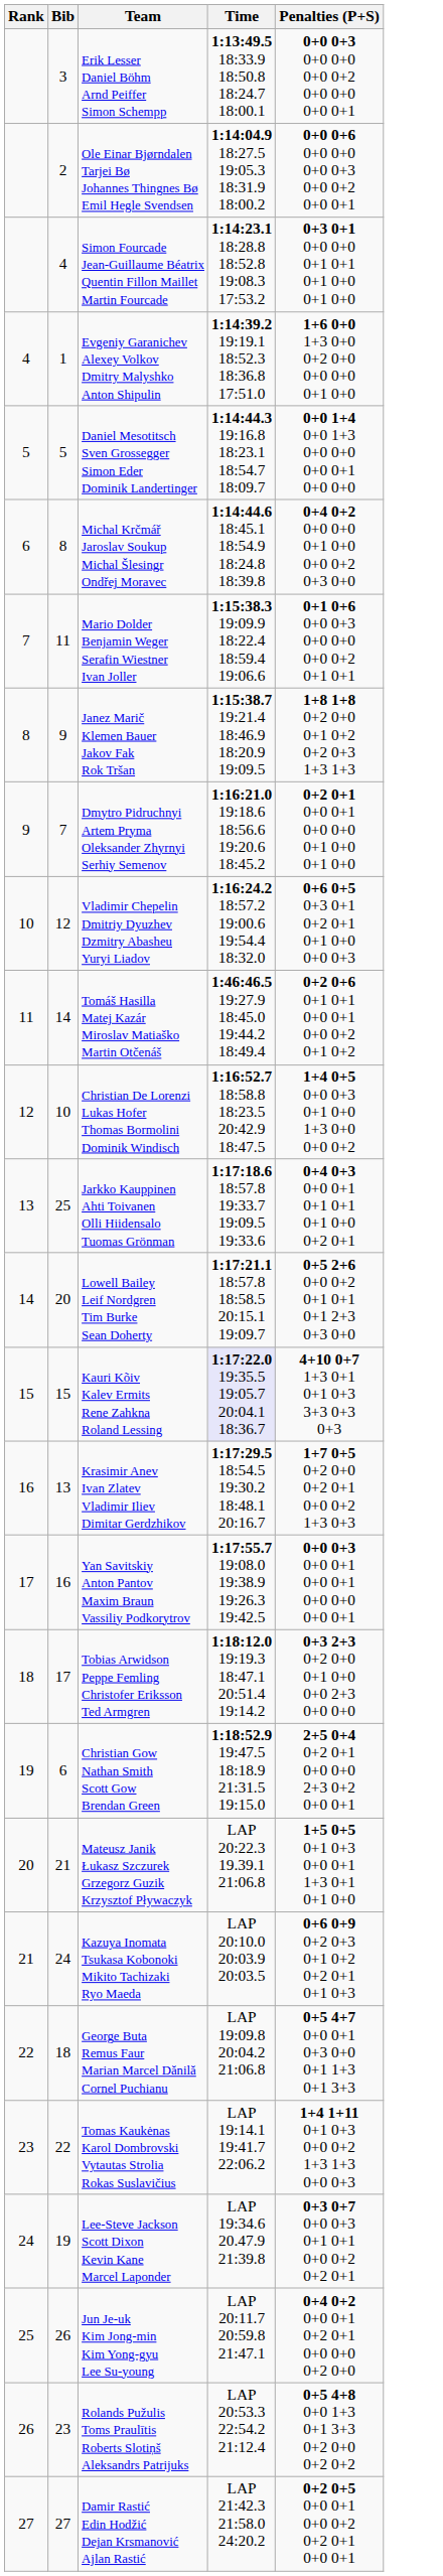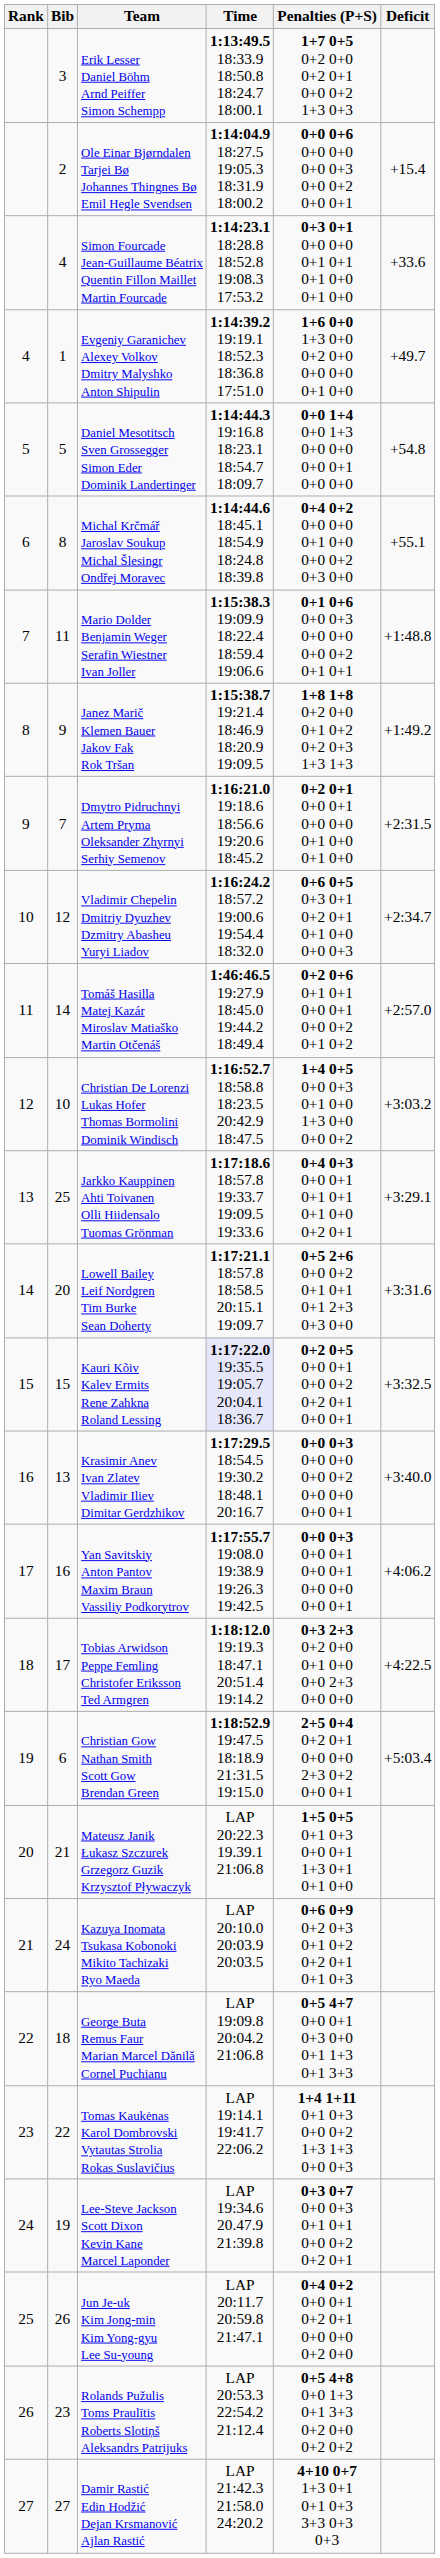+ column: Deficit | +15.4 | +33.6 | +49.7 | +54.8 | +55.1 | +1:48.8 | +1:49.2 | +2:31.5 | +2:34.7 | +2:57.0 | +3:03.2 | +3:29.1 | +3:31.6 | +3:32.5 | +3:40.0 | +4:06.2 | +4:22.5 | +5:03.4
Erik Lesser Daniel Böhm Arnd Peiffer Simon Schempp | Penalties (P+S): 0+0 0+3 0+0 0+0 0+0 0+2 0+0 0+0 0+0 0+1 -> 1+7 0+5 0+2 0+0 0+2 0+1 0+0 0+2 1+3 0+3
Kauri Kõiv Kalev Ermits Rene Zahkna Roland Lessing | Penalties (P+S): 4+10 0+7 1+3 0+1 0+1 0+3 3+3 0+3 0+3 -> 0+2 0+5 0+0 0+1 0+0 0+2 0+2 0+1 0+0 0+1
Krasimir Anev Ivan Zlatev Vladimir Iliev Dimitar Gerdzhikov | Penalties (P+S): 1+7 0+5 0+2 0+0 0+2 0+1 0+0 0+2 1+3 0+3 -> 0+0 0+3 0+0 0+0 0+0 0+2 0+0 0+0 0+0 0+1
Damir Rastić Edin Hodžić Dejan Krsmanović Ajlan Rastić | Penalties (P+S): 0+2 0+5 0+0 0+1 0+0 0+2 0+2 0+1 0+0 0+1 -> 4+10 0+7 1+3 0+1 0+1 0+3 3+3 0+3 0+3
